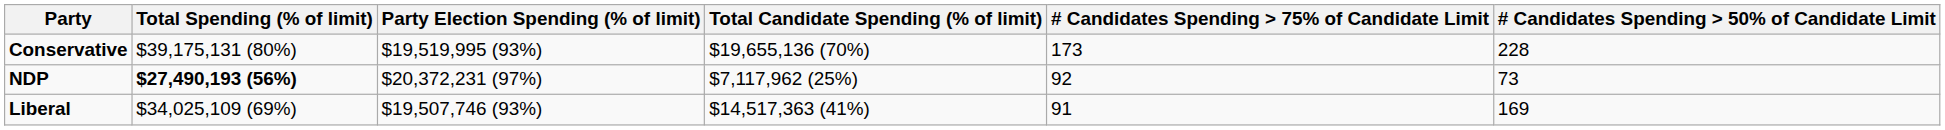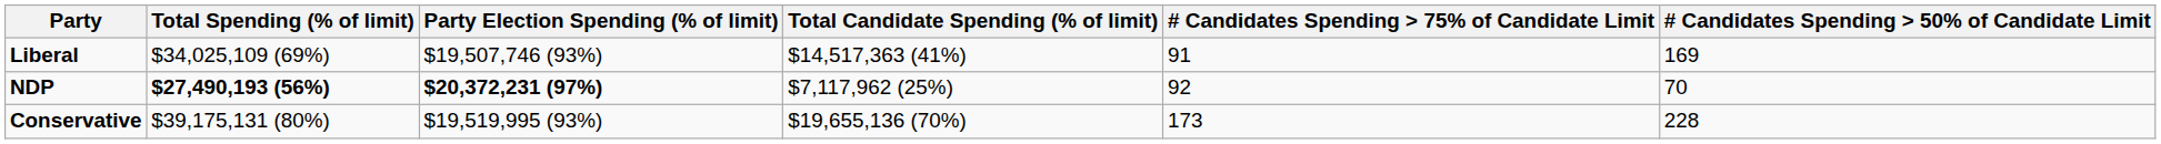rows swapped: Conservative <-> Liberal
NDP | Party Election Spending (% of limit): normal -> bold
NDP | # Candidates Spending > 50% of Candidate Limit: 73 -> 70
